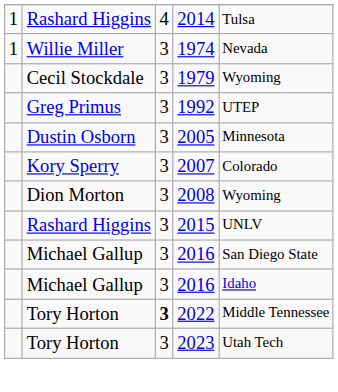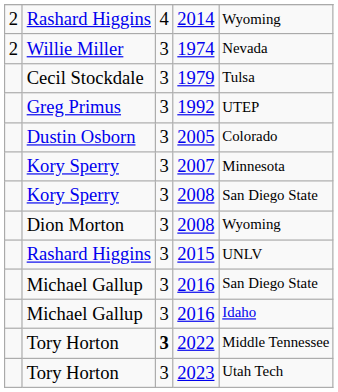2014 | column 1: 1 -> 2
2014 | column 5: Tulsa -> Wyoming
1974 | column 1: 1 -> 2
1979 | column 5: Wyoming -> Tulsa
2005 | column 5: Minnesota -> Colorado
2007 | column 5: Colorado -> Minnesota
+ row: Kory Sperry | 3 | 2008 | San Diego State
